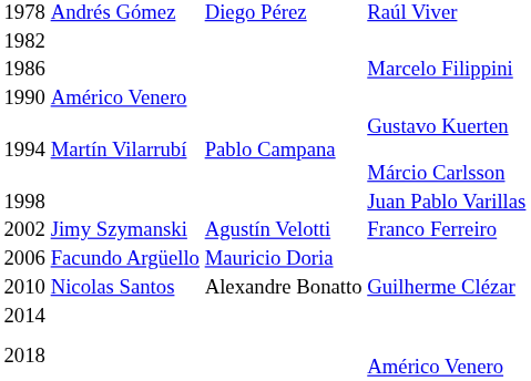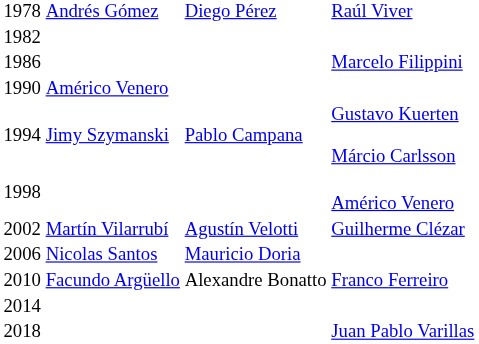1994 | column 2: Martín Vilarrubí -> Jimy Szymanski
1998 | column 4: Juan Pablo Varillas -> Américo Venero
2002 | column 2: Jimy Szymanski -> Martín Vilarrubí
2002 | column 4: Franco Ferreiro -> Guilherme Clézar
2006 | column 2: Facundo Argüello -> Nicolas Santos
2010 | column 2: Nicolas Santos -> Facundo Argüello
2010 | column 4: Guilherme Clézar -> Franco Ferreiro
2018 | column 4: Américo Venero -> Juan Pablo Varillas
